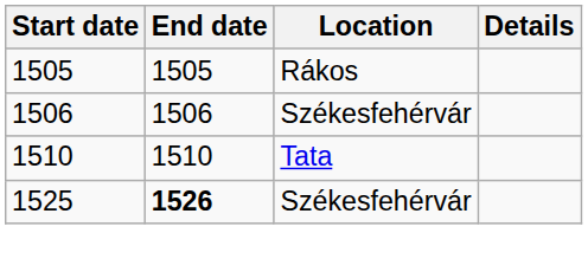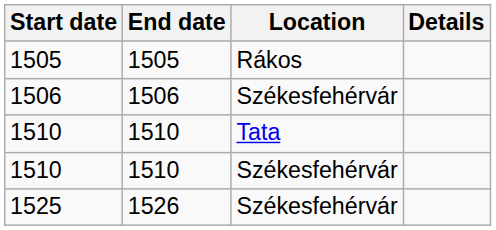+ row: 1510 | 1510 | Székesfehérvár
1525 | End date: bold -> normal
